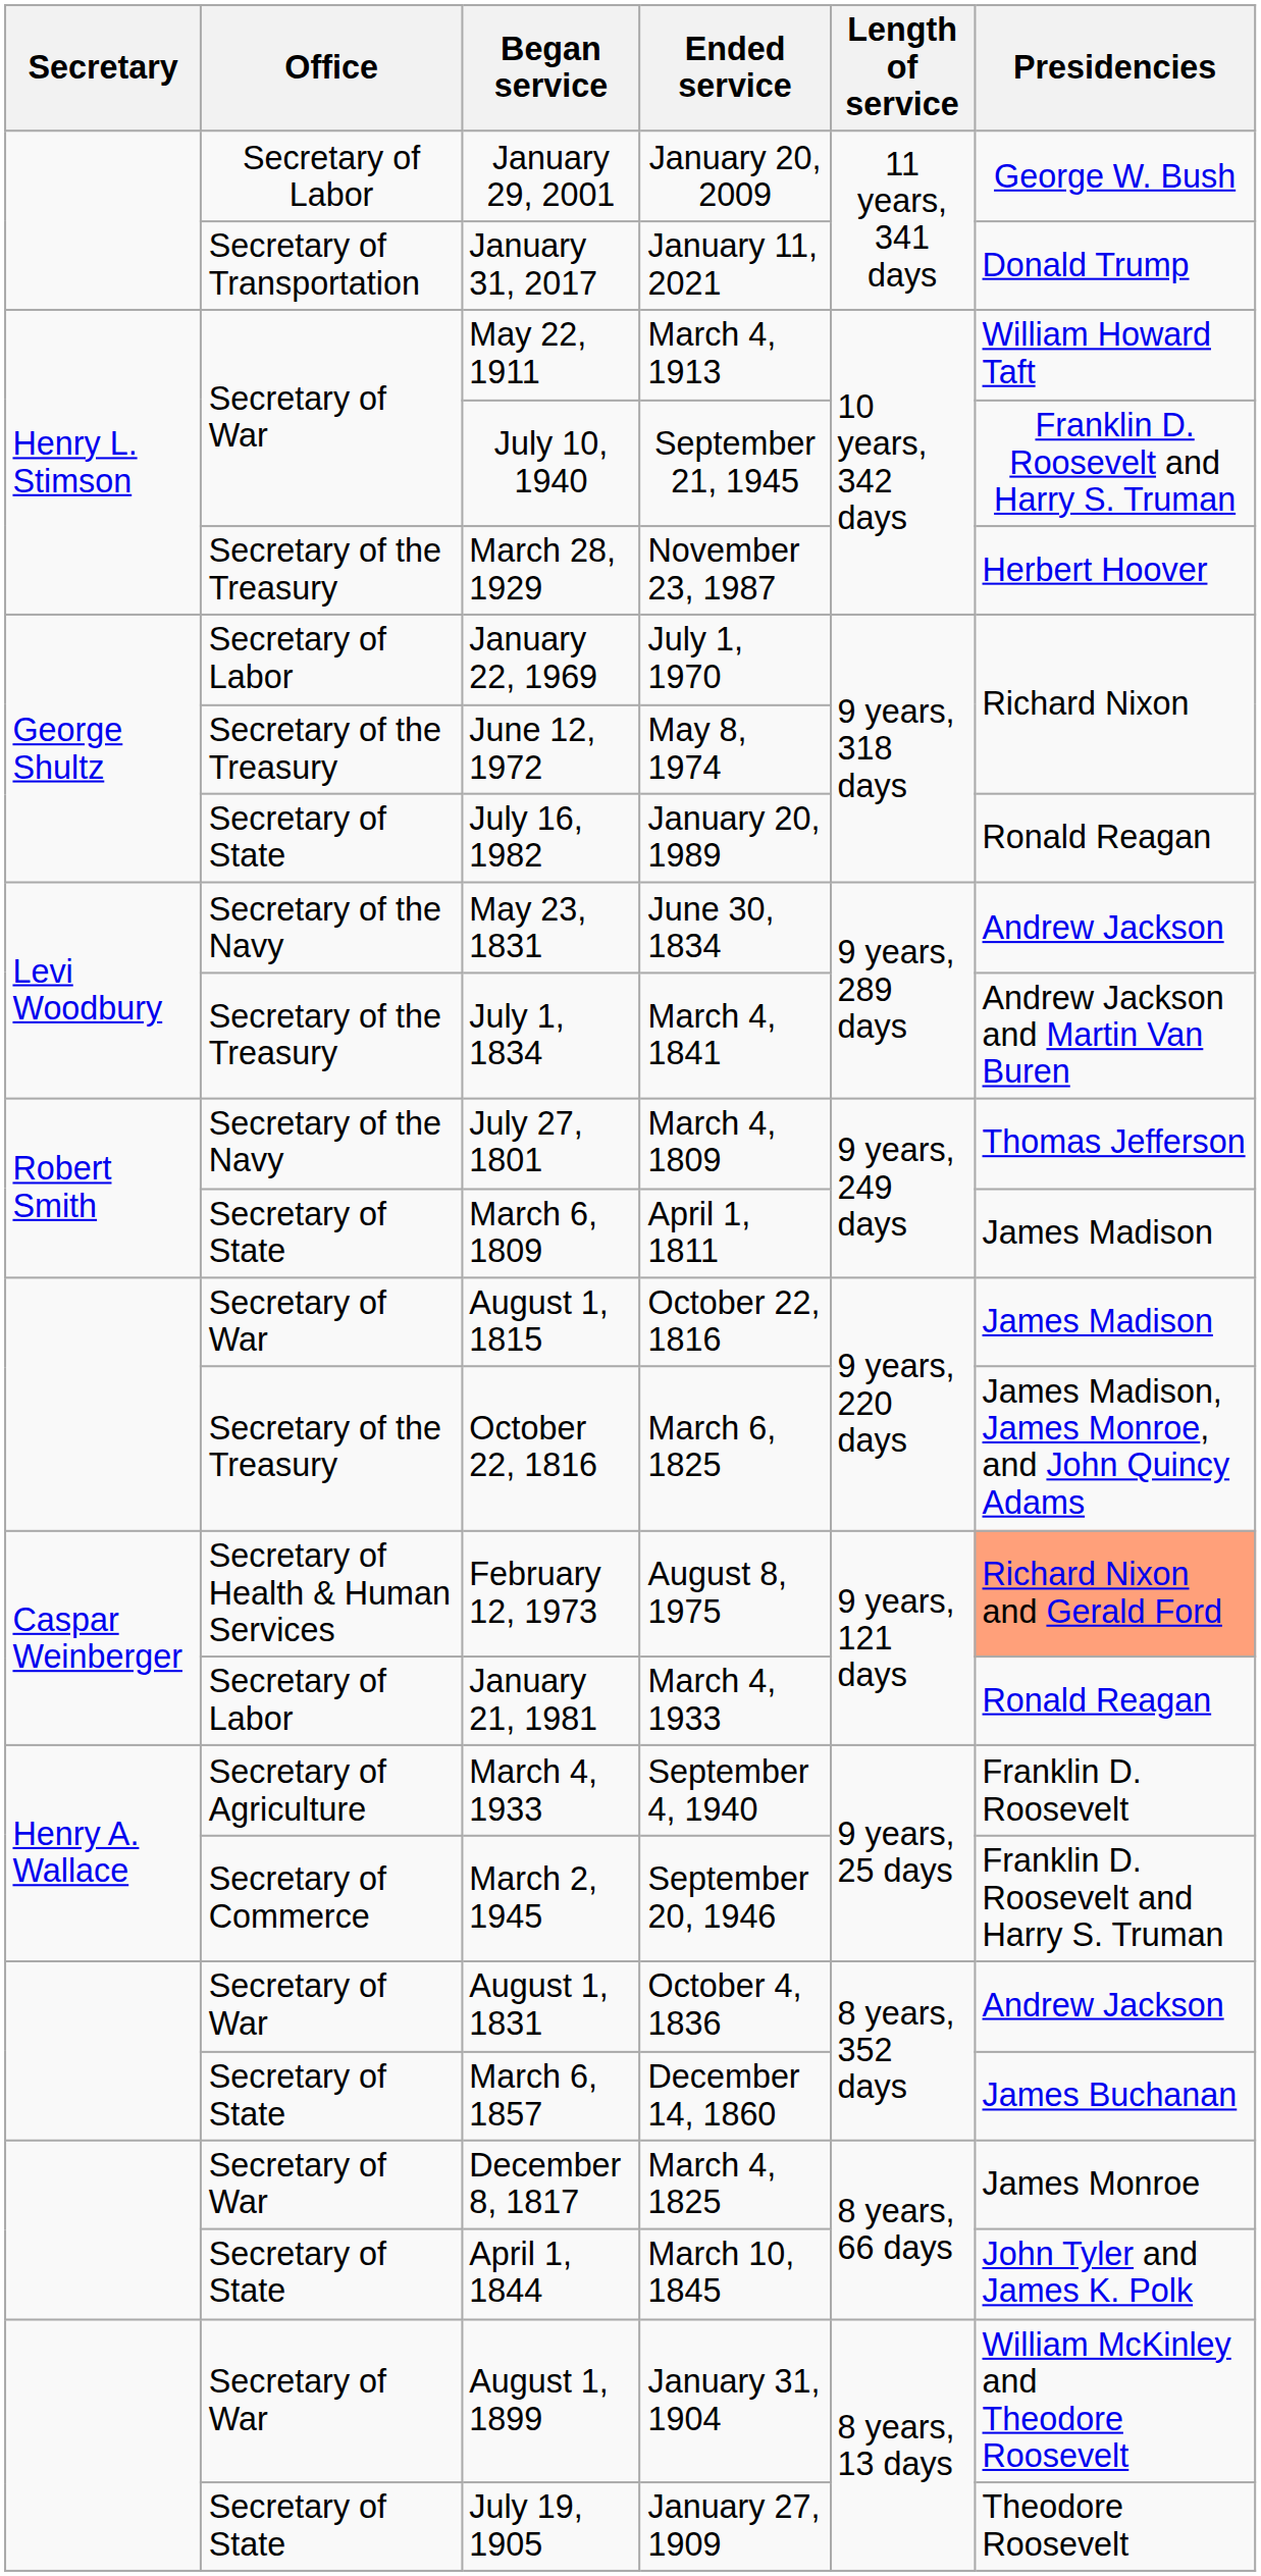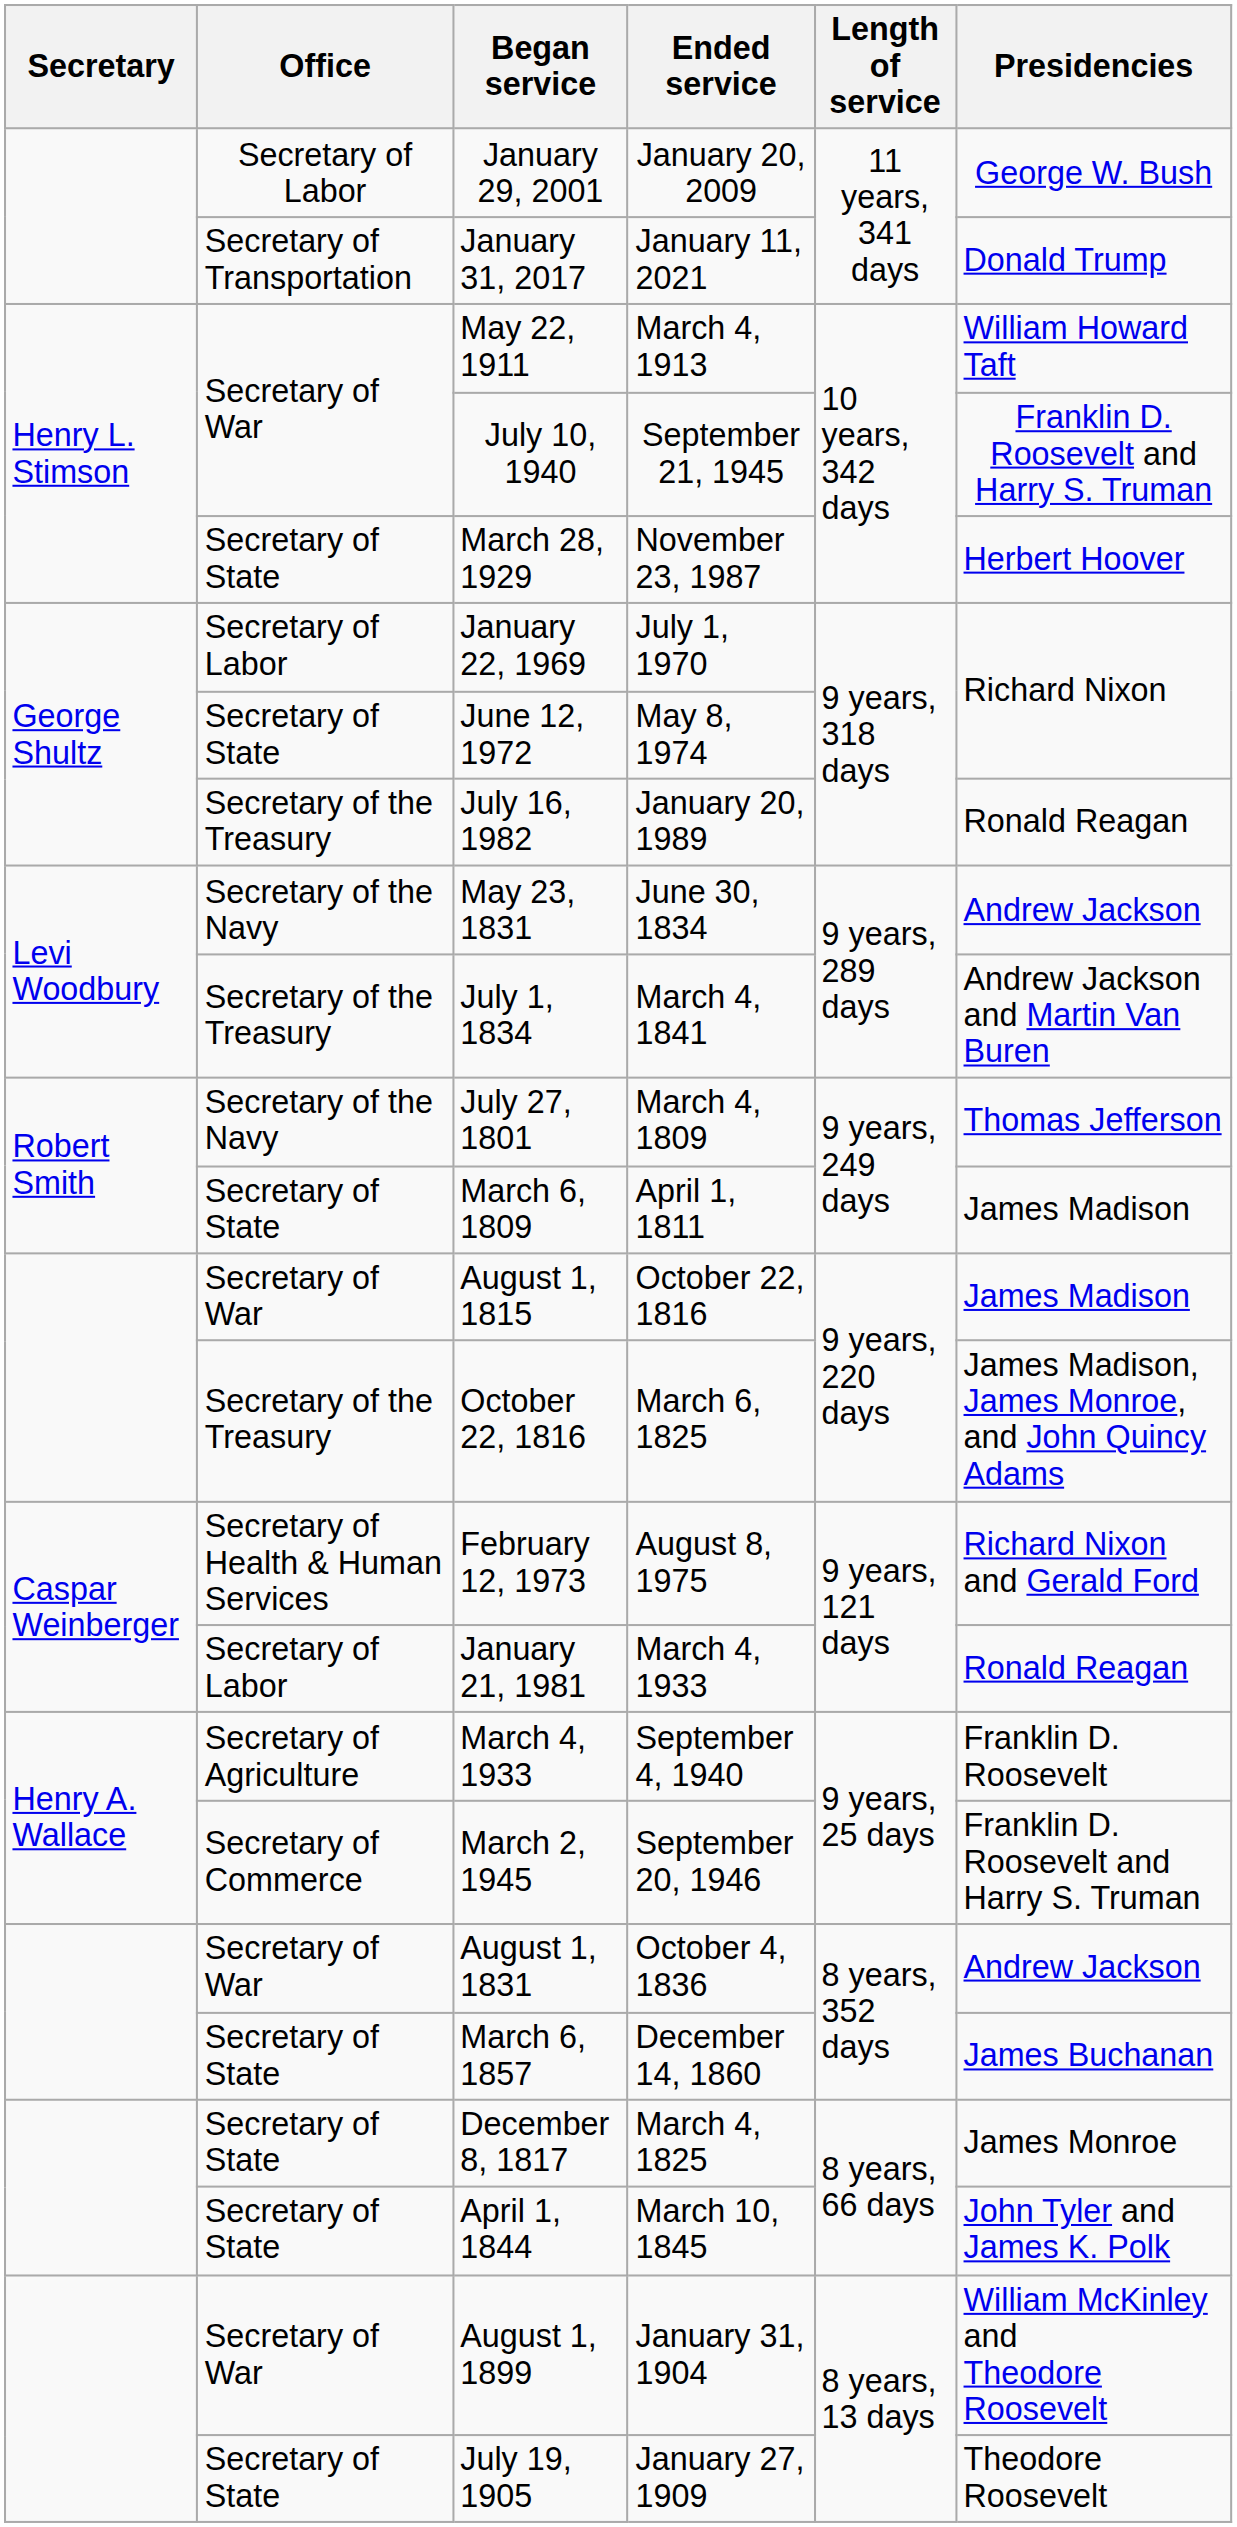March 28, 1929 | Office: Secretary of the Treasury -> Secretary of State
June 12, 1972 | Office: Secretary of the Treasury -> Secretary of State
July 16, 1982 | Office: Secretary of State -> Secretary of the Treasury
February 12, 1973 | Presidencies: lightsalmon background -> no background
December 8, 1817 | Office: Secretary of War -> Secretary of State
